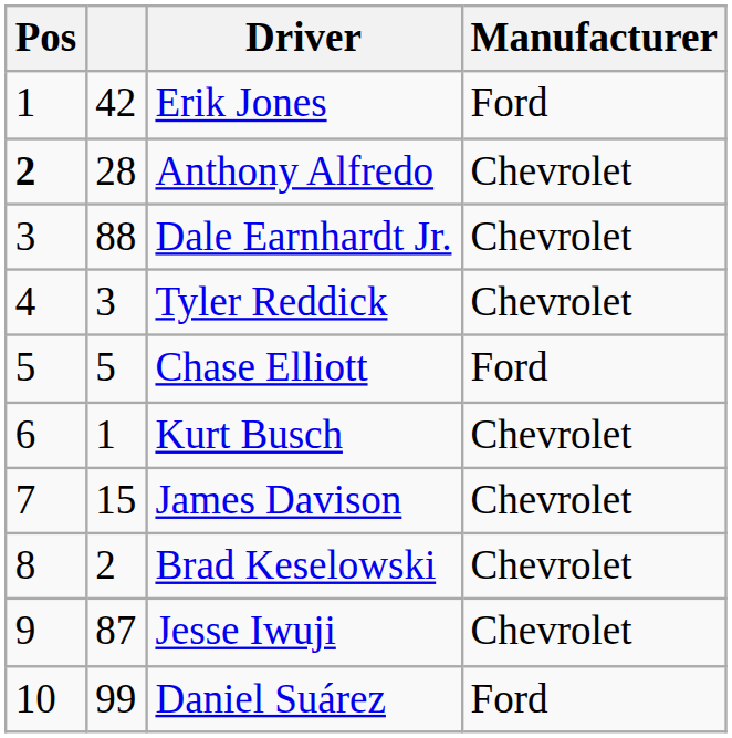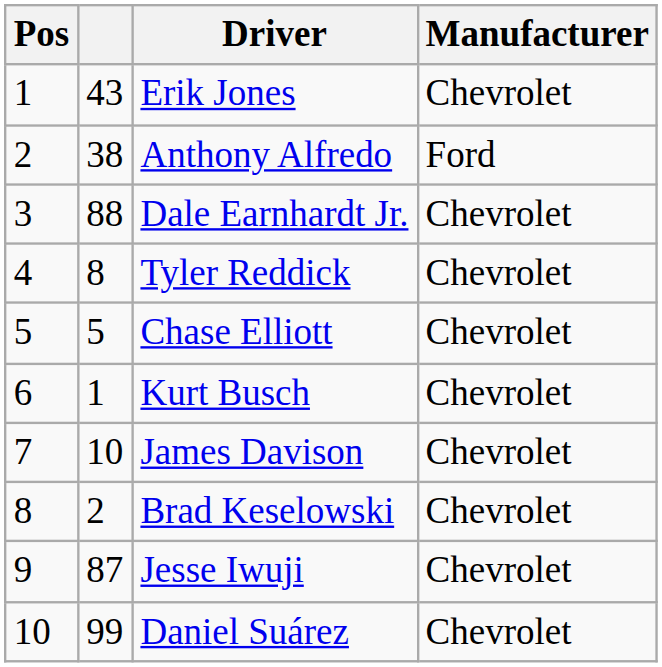Erik Jones | column 2: 42 -> 43
Erik Jones | Manufacturer: Ford -> Chevrolet
Anthony Alfredo | Pos: bold -> normal
Anthony Alfredo | column 2: 28 -> 38
Anthony Alfredo | Manufacturer: Chevrolet -> Ford
Tyler Reddick | column 2: 3 -> 8
Chase Elliott | Manufacturer: Ford -> Chevrolet
James Davison | column 2: 15 -> 10
Daniel Suárez | Manufacturer: Ford -> Chevrolet
